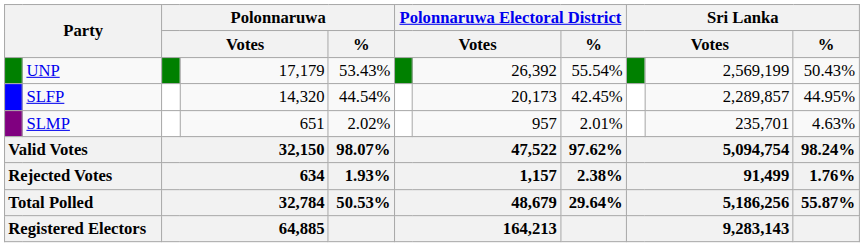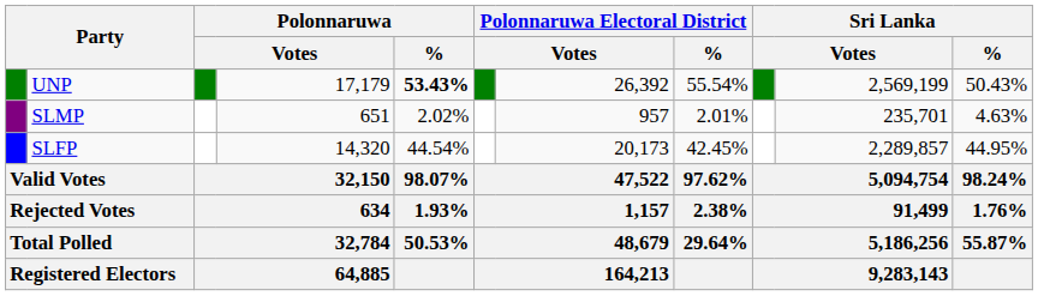UNP | Polonnaruwa / %: normal -> bold
rows swapped: SLFP <-> SLMP
